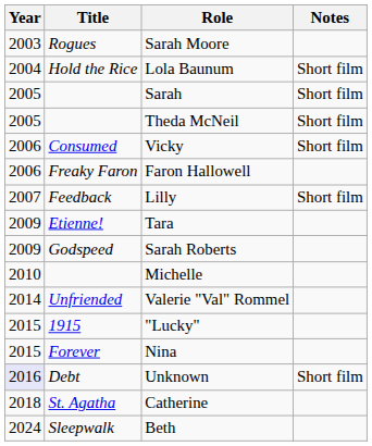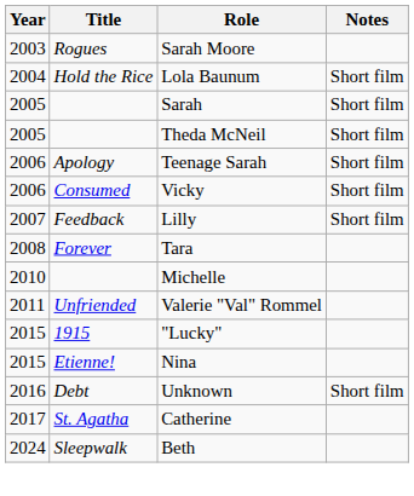+ row: 2006 | Apology | Teenage Sarah | Short film
- row: 2006 | Freaky Faron | Faron Hallowell
Tara | Year: 2009 -> 2008
Tara | Title: Etienne! -> Forever
- row: 2009 | Godspeed | Sarah Roberts
Valerie "Val" Rommel | Year: 2014 -> 2011
Nina | Title: Forever -> Etienne!
Unknown | Year: lavender background -> no background
Catherine | Year: 2018 -> 2017
